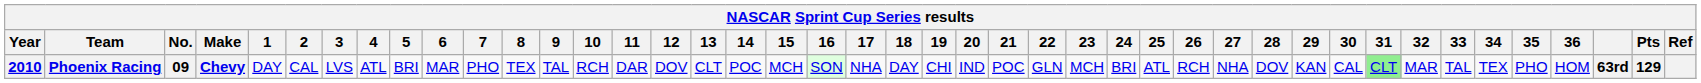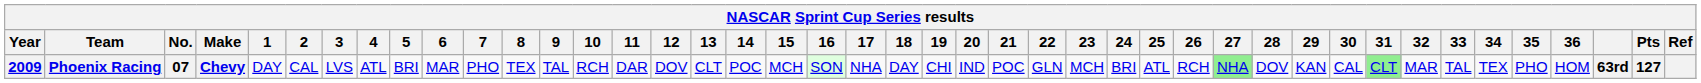Phoenix Racing | Year: 2010 -> 2009
Phoenix Racing | No.: 09 -> 07
Phoenix Racing | 27: no background -> lightgreen background
Phoenix Racing | Pts: 129 -> 127
